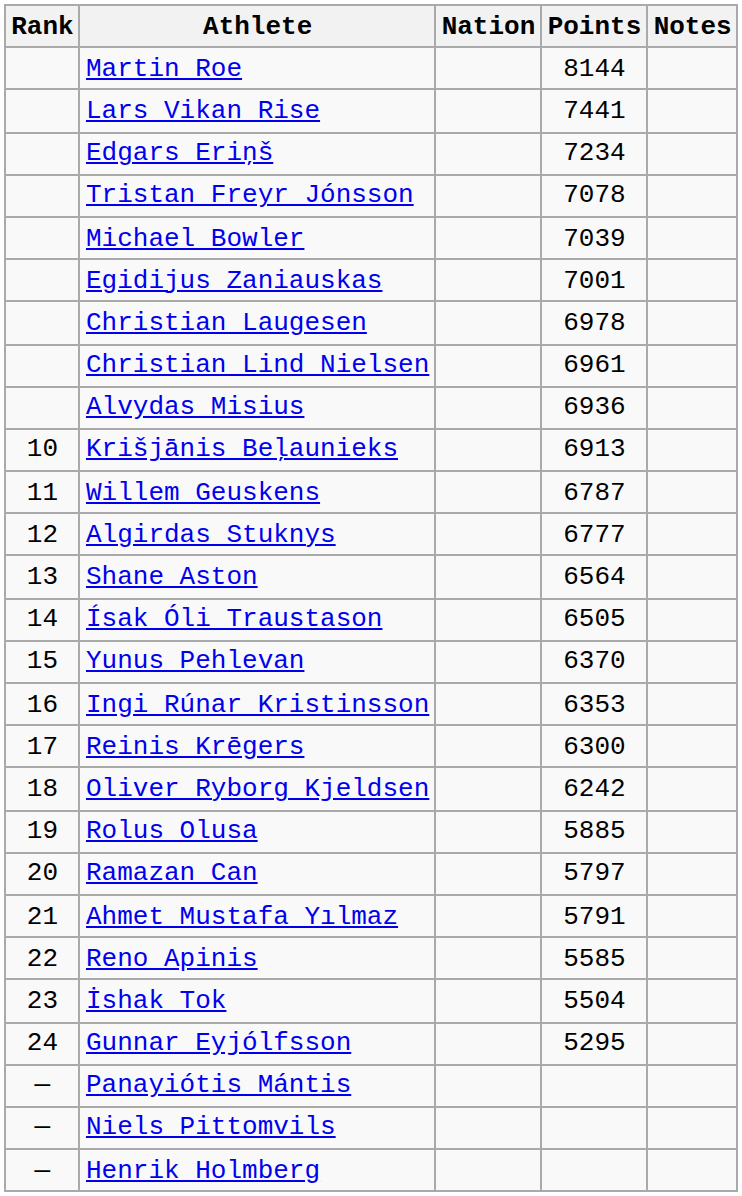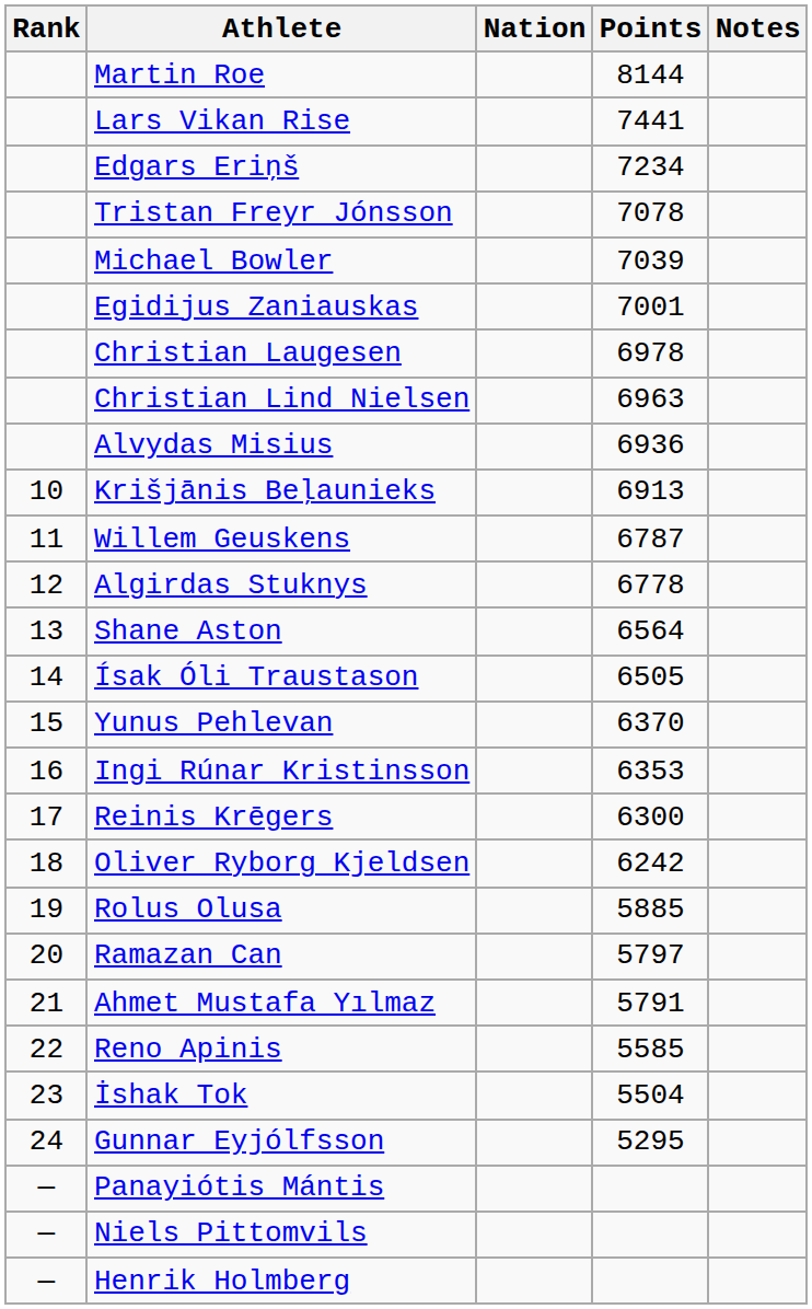Christian Lind Nielsen | Points: 6961 -> 6963
Algirdas Stuknys | Points: 6777 -> 6778
